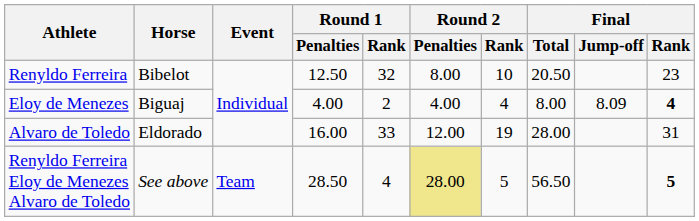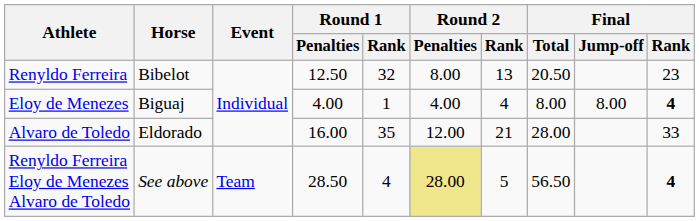Renyldo Ferreira | Round 2 / Rank: 10 -> 13
Eloy de Menezes | Round 1 / Rank: 2 -> 1
Eloy de Menezes | Final / Jump-off: 8.09 -> 8.00
Alvaro de Toledo | Round 1 / Rank: 33 -> 35
Alvaro de Toledo | Round 2 / Rank: 19 -> 21
Alvaro de Toledo | Final / Rank: 31 -> 33
Renyldo Ferreira Eloy de Menezes Alvaro de Toledo | Final / Rank: 5 -> 4
